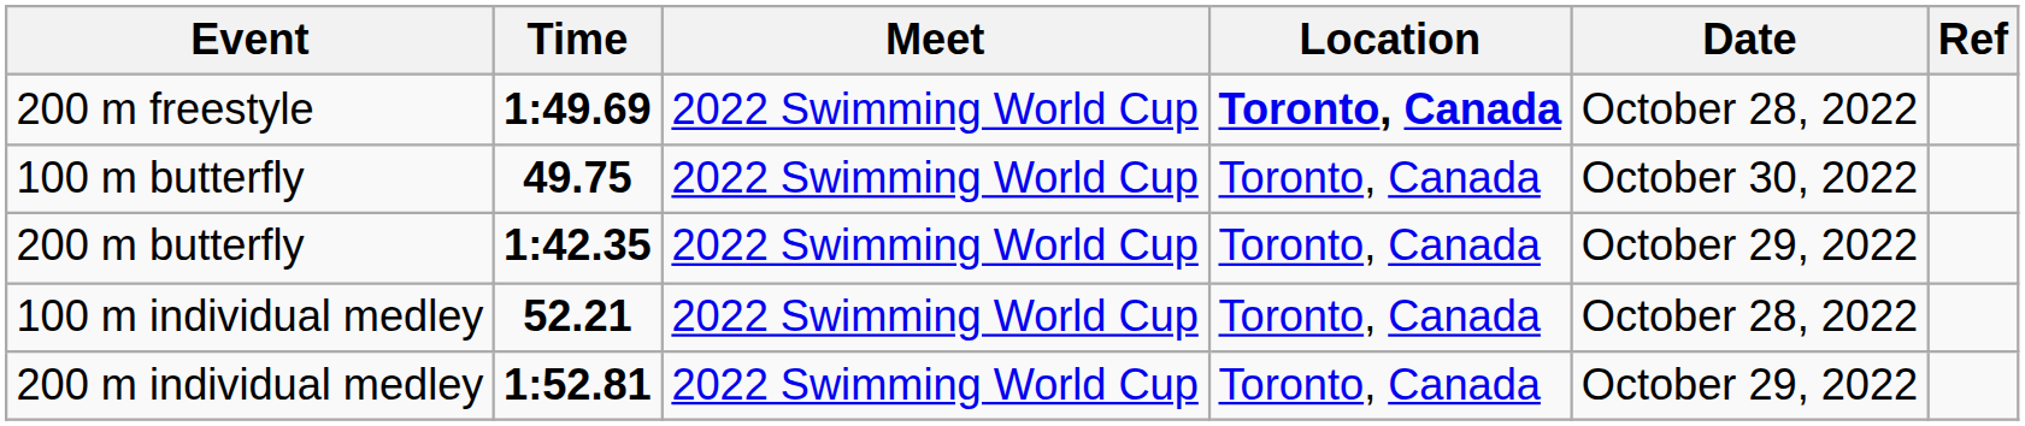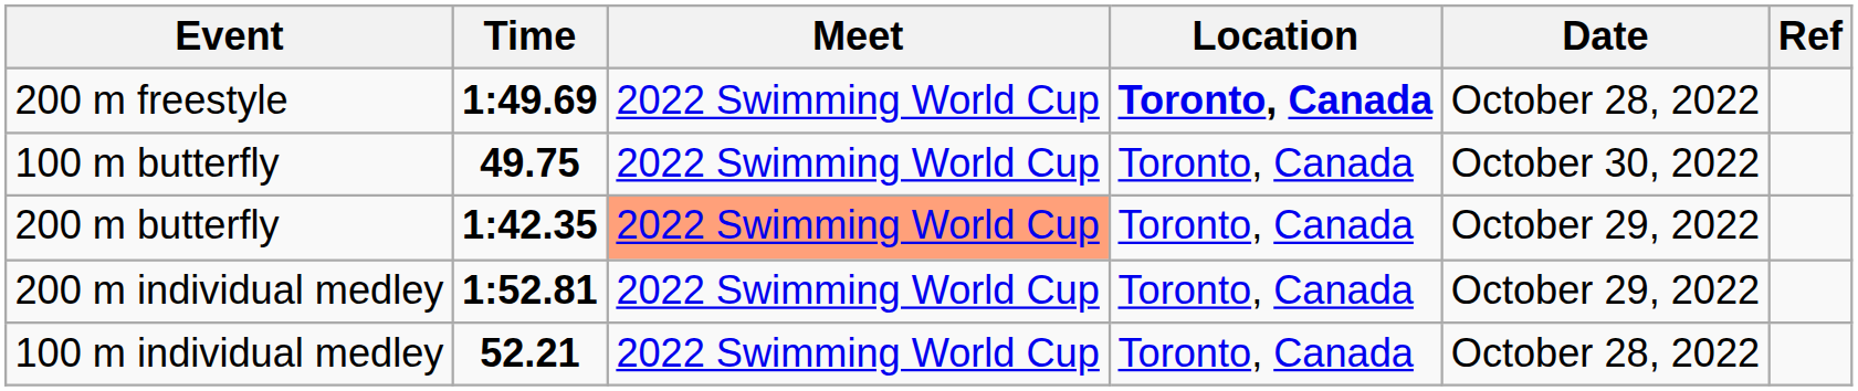200 m butterfly | Meet: no background -> lightsalmon background
rows swapped: 100 m individual medley <-> 200 m individual medley
